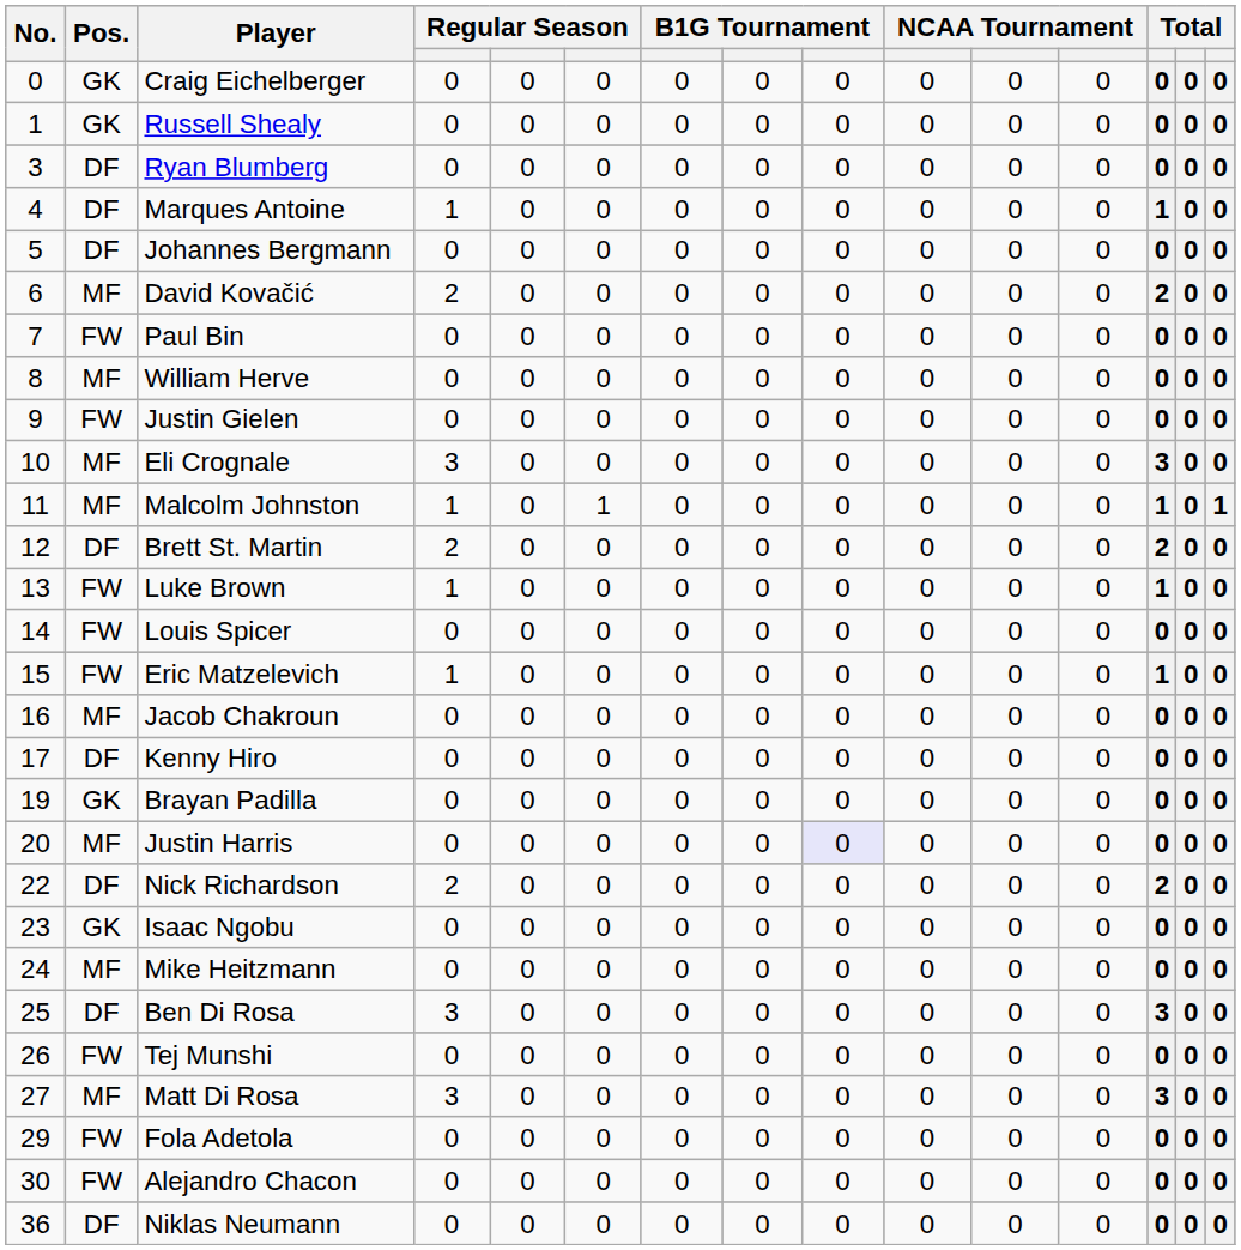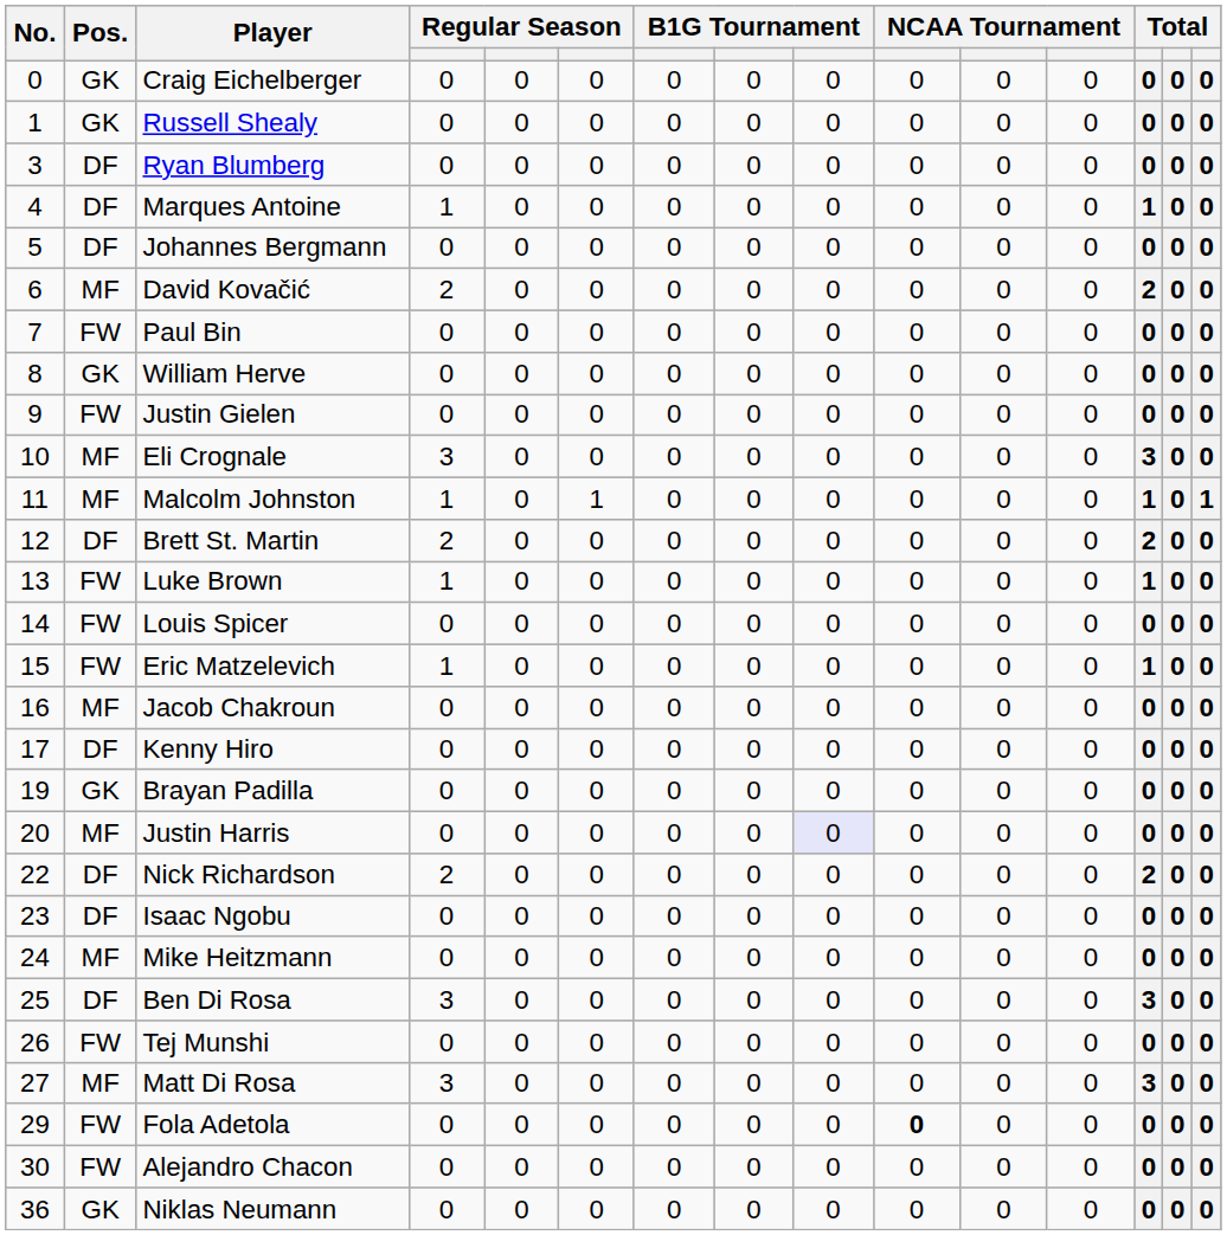William Herve | Pos.: MF -> GK
Isaac Ngobu | Pos.: GK -> DF
Fola Adetola | column 10: normal -> bold
Niklas Neumann | Pos.: DF -> GK
